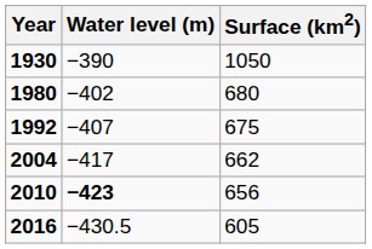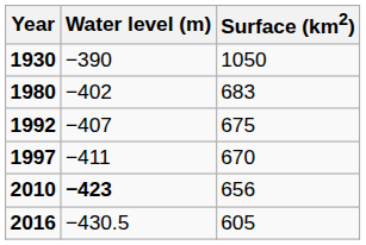1980 | Surface (km2): 680 -> 683
+ row: 1997 | −411 | 670
- row: 2004 | −417 | 662
